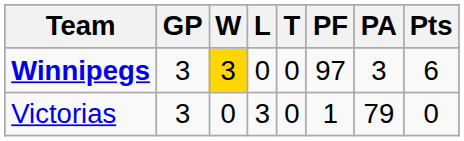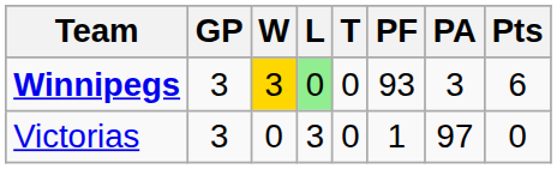Winnipegs | L: no background -> lightgreen background
Winnipegs | PF: 97 -> 93
Victorias | PA: 79 -> 97
